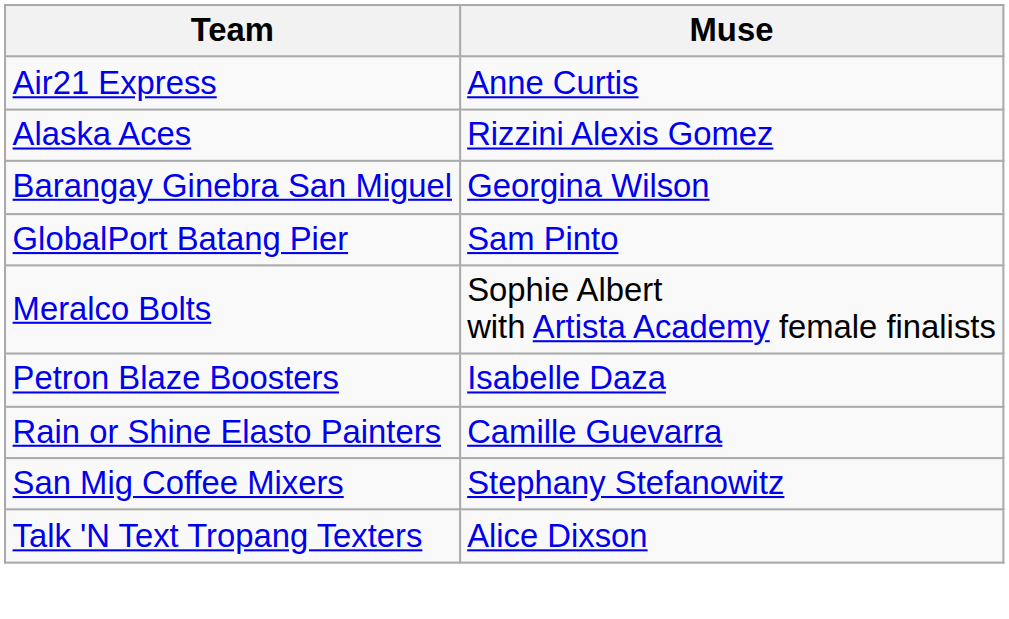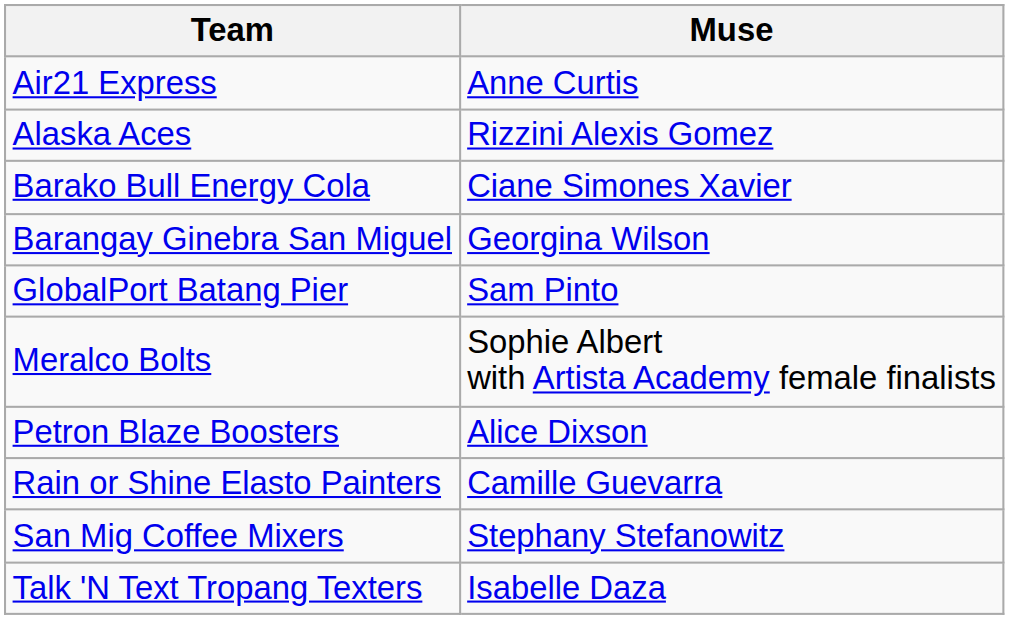+ row: Barako Bull Energy Cola | Ciane Simones Xavier
Petron Blaze Boosters | Muse: Isabelle Daza -> Alice Dixson
Talk 'N Text Tropang Texters | Muse: Alice Dixson -> Isabelle Daza
